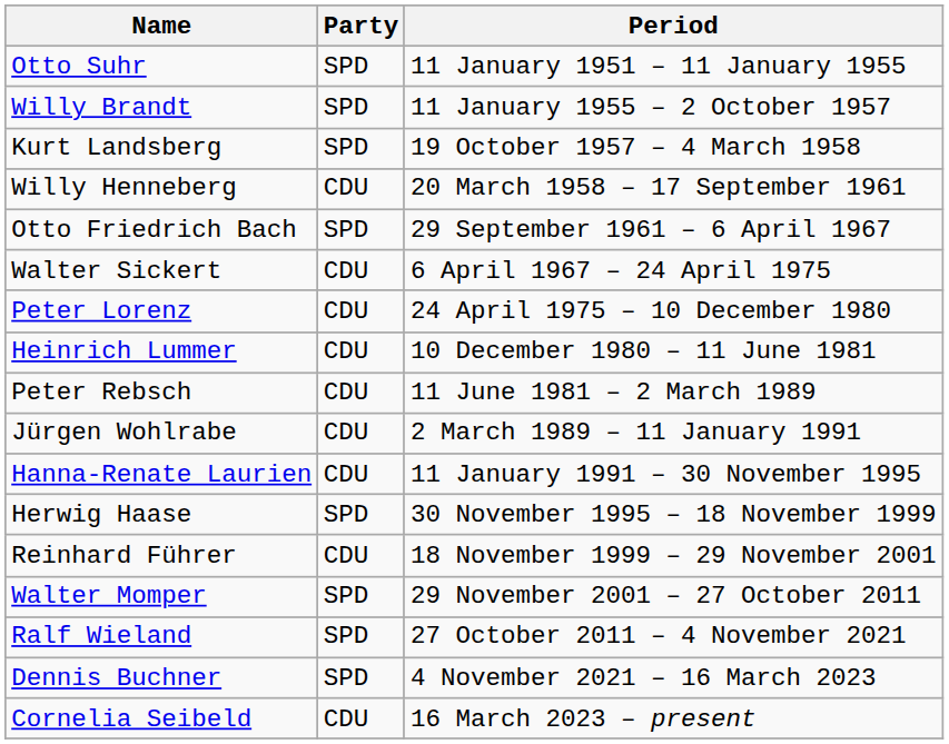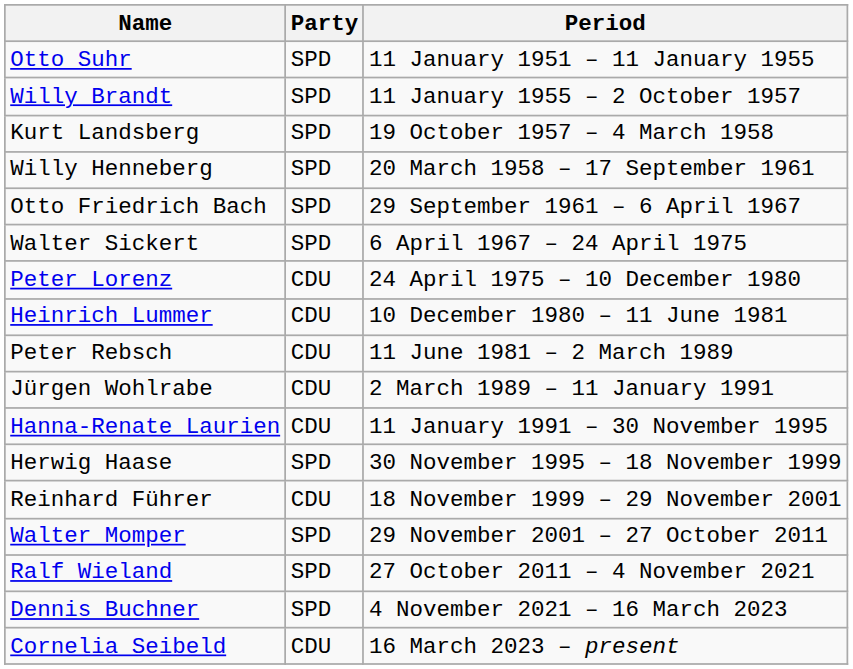Willy Henneberg | Party: CDU -> SPD
Walter Sickert | Party: CDU -> SPD
